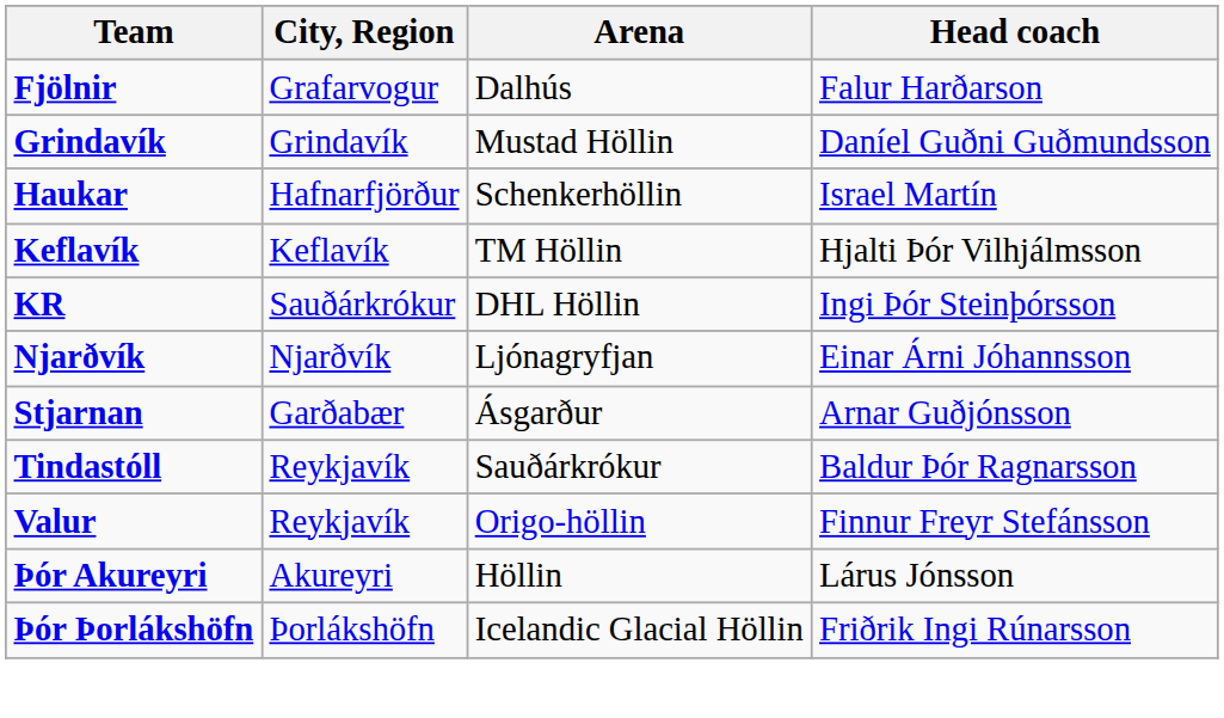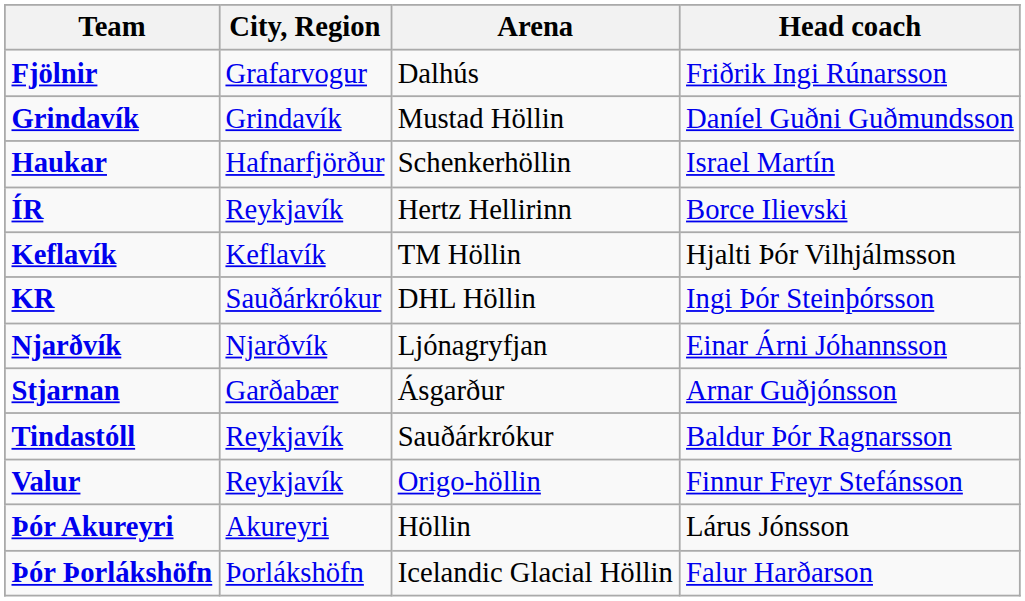Fjölnir | Head coach: Falur Harðarson -> Friðrik Ingi Rúnarsson
+ row: ÍR | Reykjavík | Hertz Hellirinn | Borce Ilievski
Þór Þorlákshöfn | Head coach: Friðrik Ingi Rúnarsson -> Falur Harðarson
